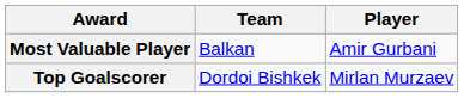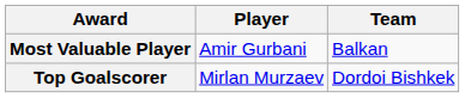columns swapped: Player <-> Team
